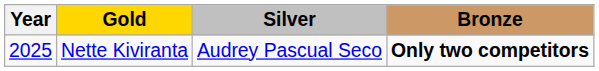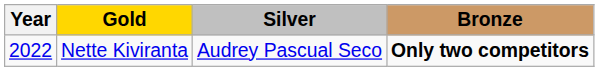Nette Kiviranta | Year: 2025 -> 2022
